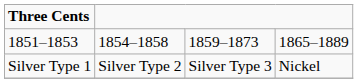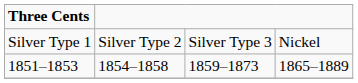rows swapped: Silver Type 1 <-> 1851–1853
